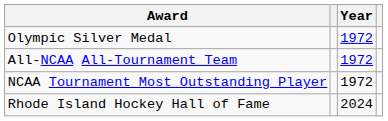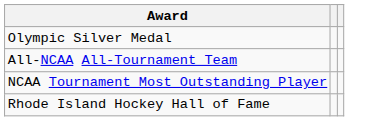- column: Year | 1972 | 1972 | 1972 | 2024
